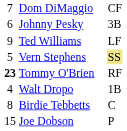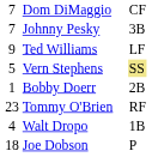Johnny Pesky | column 1: 6 -> 7
+ row: 1 | Bobby Doerr | 2B
Tommy O'Brien | column 1: bold -> normal
- row: 8 | Birdie Tebbetts | C
Joe Dobson | column 1: 15 -> 18
